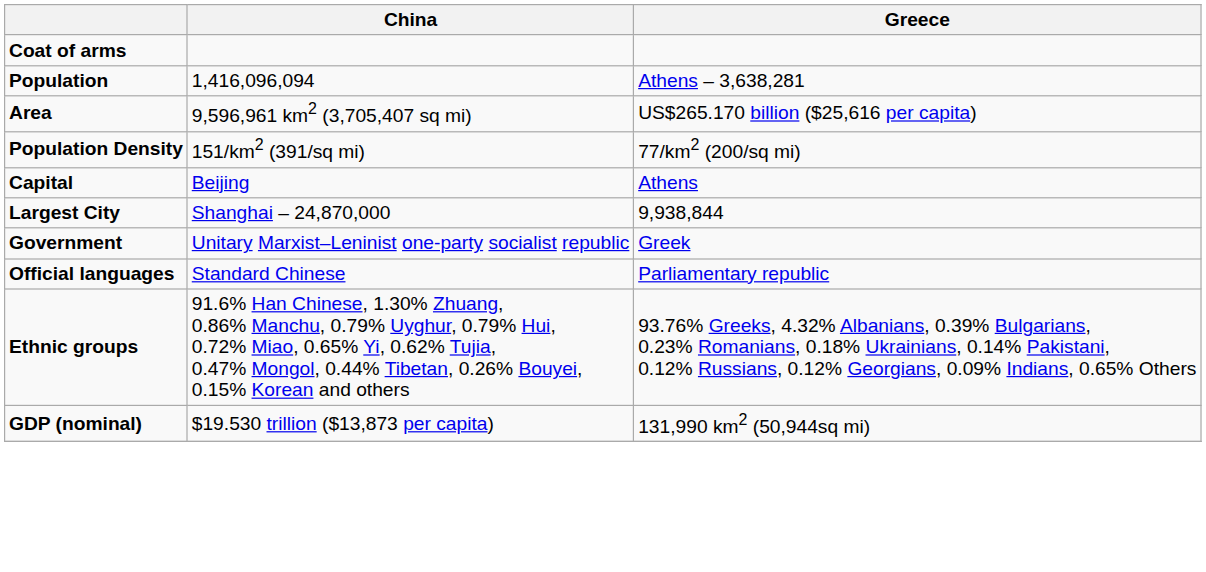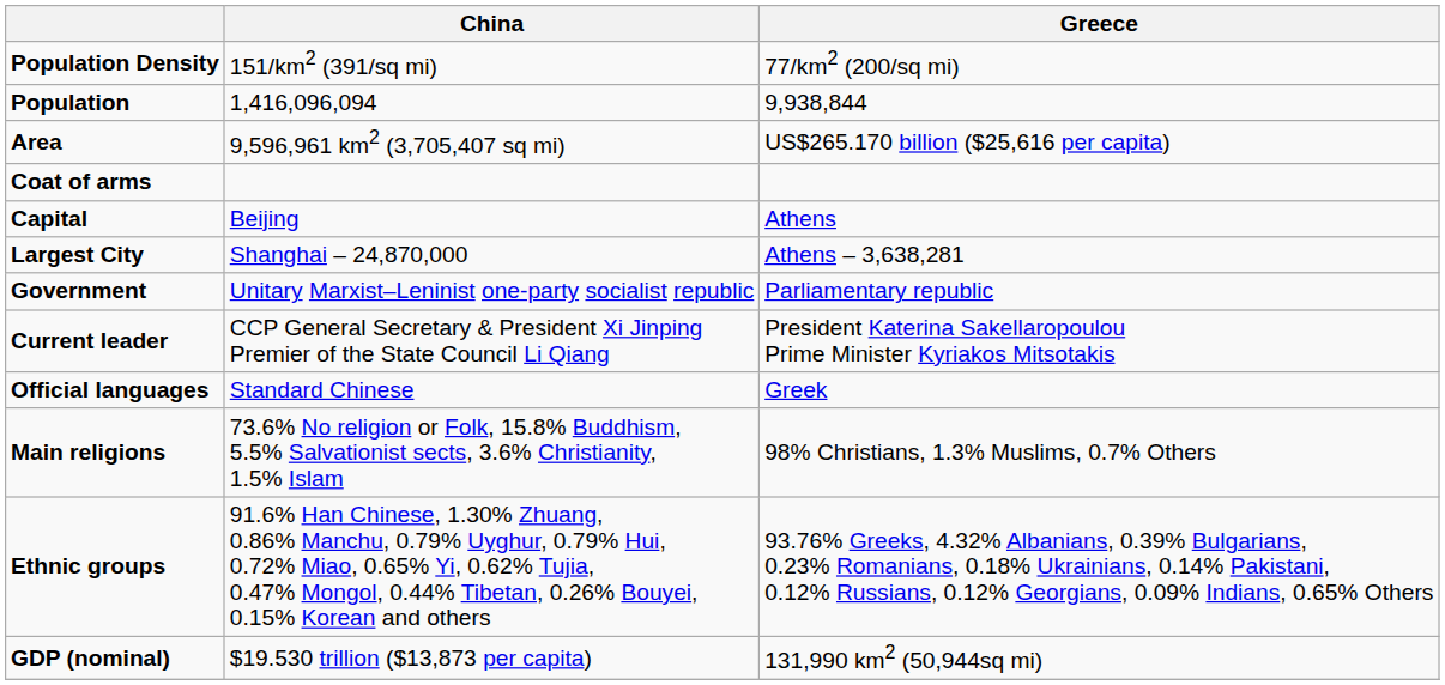rows swapped: Coat of arms <-> Population Density
Population | Greece: Athens – 3,638,281 -> 9,938,844
Largest City | Greece: 9,938,844 -> Athens – 3,638,281
Government | Greece: Greek -> Parliamentary republic
+ row: Current leader | CCP General Secretary & President Xi Jinping Premier of the State Council Li Qiang | President Katerina Sakellaropoulou Prime Minister Kyriakos Mitsotakis
Official languages | Greece: Parliamentary republic -> Greek
+ row: Main religions | 73.6% No religion or Folk, 15.8% Buddhism, 5.5% Salvationist sects, 3.6% Christianity, 1.5% Islam | 98% Christians, 1.3% Muslims, 0.7% Others
